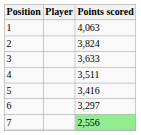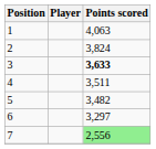3 | Points scored: normal -> bold
5 | Points scored: 3,416 -> 3,482
